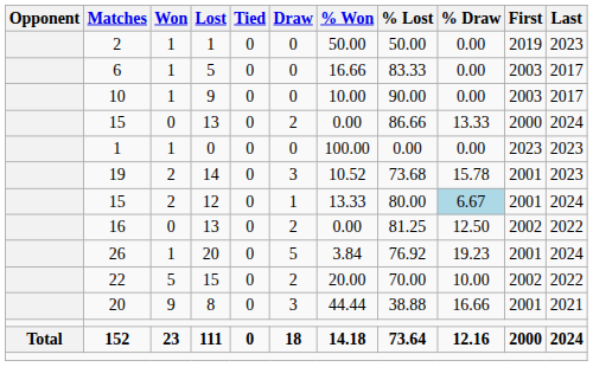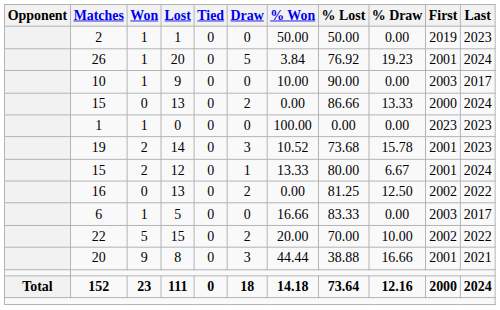rows swapped: 6 <-> 26
15 / 12 | % Draw: lightblue background -> no background
